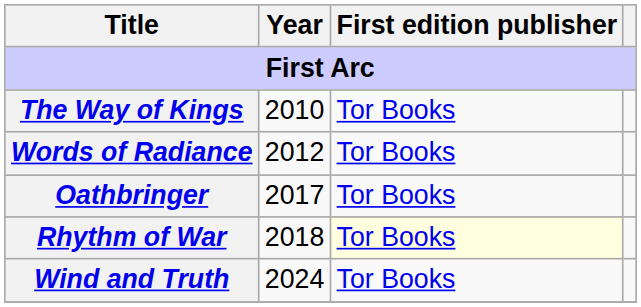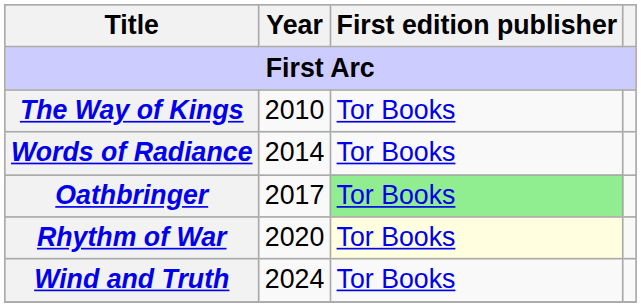Words of Radiance | Year: 2012 -> 2014
Oathbringer | First edition publisher: no background -> lightgreen background
Rhythm of War | Year: 2018 -> 2020
